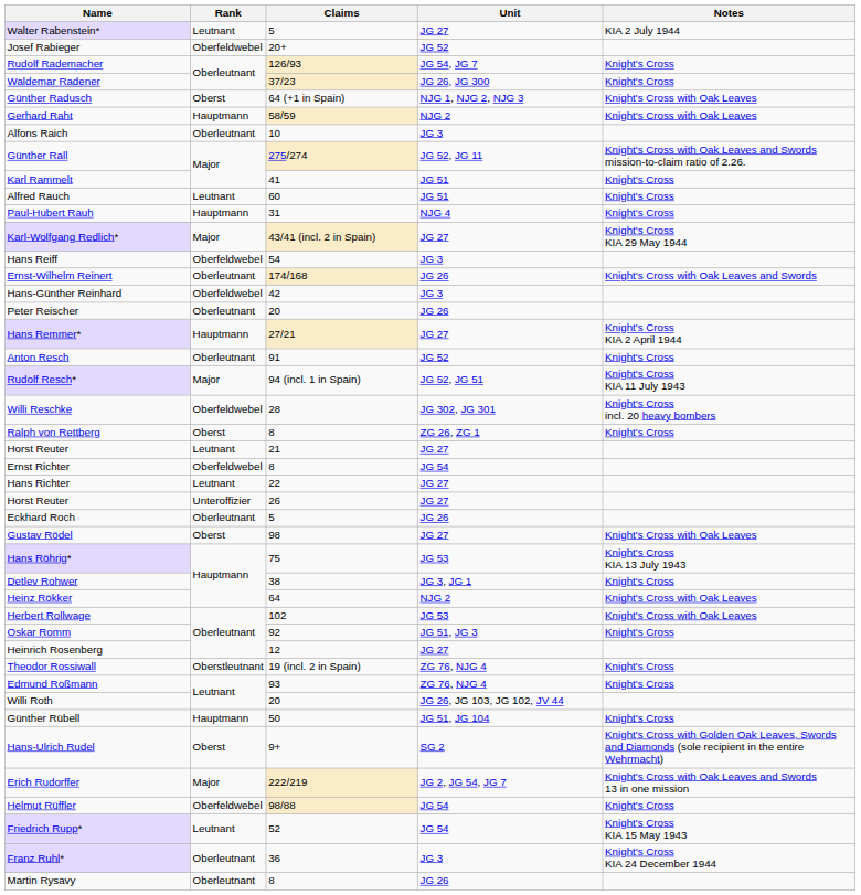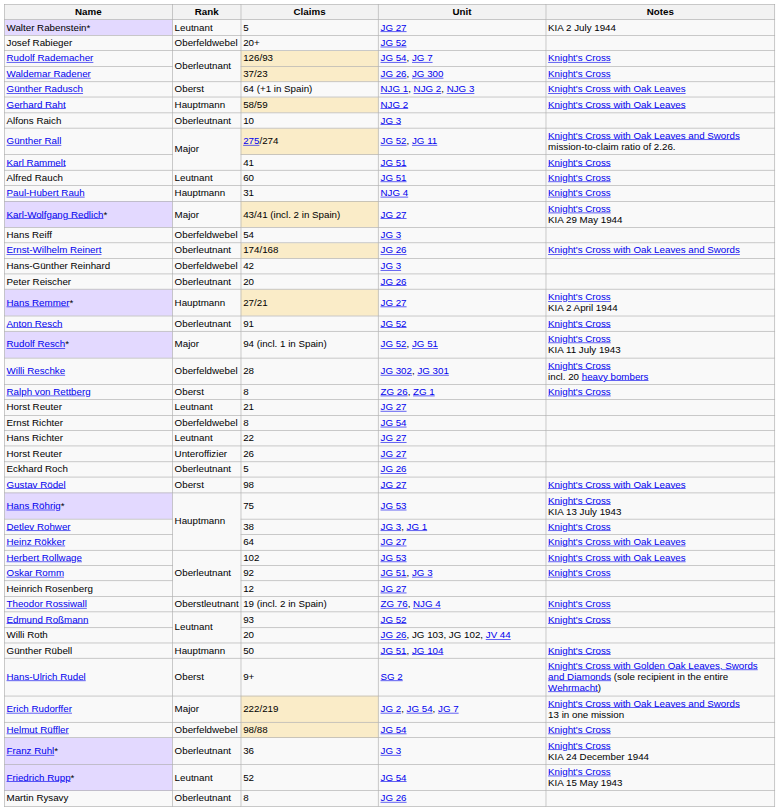Heinz Rökker | Unit: NJG 2 -> JG 27
Edmund Roßmann | Unit: ZG 76, NJG 4 -> JG 52
rows swapped: Franz Ruhl* <-> Friedrich Rupp*
